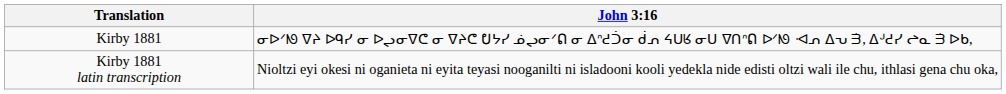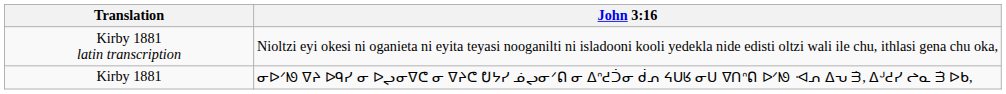rows swapped: Kirby 1881 <-> Kirby 1881 latin transcription
